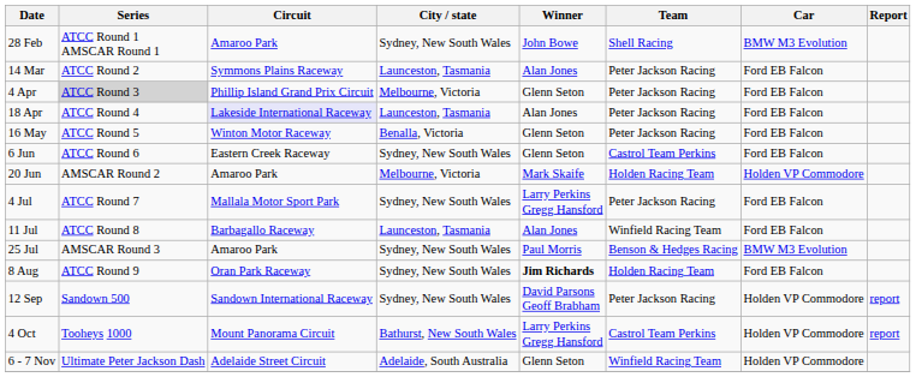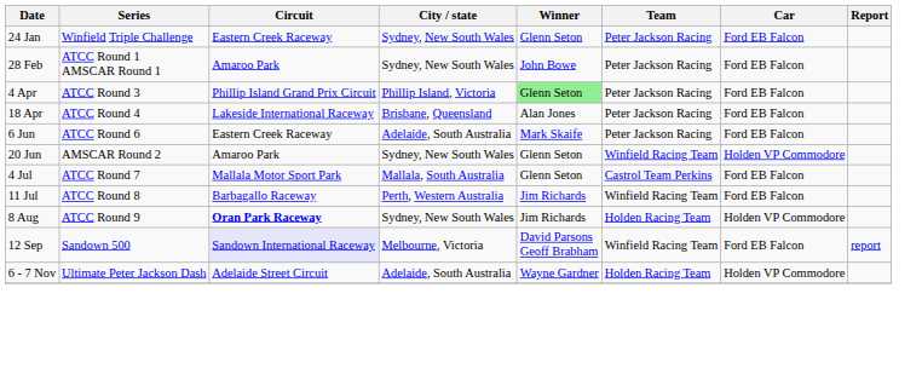+ row: 24 Jan | Winfield Triple Challenge | Eastern Creek Raceway | Sydney, New South Wales | Glenn Seton | Peter Jackson Racing | Ford EB Falcon
28 Feb | Team: Shell Racing -> Peter Jackson Racing
28 Feb | Car: BMW M3 Evolution -> Ford EB Falcon
- row: 14 Mar | ATCC Round 2 | Symmons Plains Raceway | Launceston, Tasmania | Alan Jones | Peter Jackson Racing | Ford EB Falcon
4 Apr | Series: lightgrey background -> no background
4 Apr | City / state: Melbourne, Victoria -> Phillip Island, Victoria
4 Apr | Winner: no background -> lightgreen background
18 Apr | Circuit: lavender background -> no background
18 Apr | City / state: Launceston, Tasmania -> Brisbane, Queensland
- row: 16 May | ATCC Round 5 | Winton Motor Raceway | Benalla, Victoria | Glenn Seton | Peter Jackson Racing | Ford EB Falcon
6 Jun | City / state: Sydney, New South Wales -> Adelaide, South Australia
6 Jun | Winner: Glenn Seton -> Mark Skaife
6 Jun | Team: Castrol Team Perkins -> Peter Jackson Racing
20 Jun | City / state: Melbourne, Victoria -> Sydney, New South Wales
20 Jun | Winner: Mark Skaife -> Glenn Seton
20 Jun | Team: Holden Racing Team -> Winfield Racing Team
4 Jul | City / state: Sydney, New South Wales -> Mallala, South Australia
4 Jul | Winner: Larry Perkins Gregg Hansford -> Glenn Seton
4 Jul | Team: Peter Jackson Racing -> Castrol Team Perkins
11 Jul | City / state: Launceston, Tasmania -> Perth, Western Australia
11 Jul | Winner: Alan Jones -> Jim Richards
- row: 25 Jul | AMSCAR Round 3 | Amaroo Park | Sydney, New South Wales | Paul Morris | Benson & Hedges Racing | BMW M3 Evolution
8 Aug | Circuit: normal -> bold
8 Aug | Winner: bold -> normal
8 Aug | Car: Ford EB Falcon -> Holden VP Commodore
12 Sep | Circuit: no background -> lavender background
12 Sep | City / state: Sydney, New South Wales -> Melbourne, Victoria
12 Sep | Team: Peter Jackson Racing -> Winfield Racing Team
12 Sep | Car: Holden VP Commodore -> Ford EB Falcon
- row: 4 Oct | Tooheys 1000 | Mount Panorama Circuit | Bathurst, New South Wales | Larry Perkins Gregg Hansford | Castrol Team Perkins | Holden VP Commodore | report
6 - 7 Nov | Winner: Glenn Seton -> Wayne Gardner
6 - 7 Nov | Team: Winfield Racing Team -> Holden Racing Team
